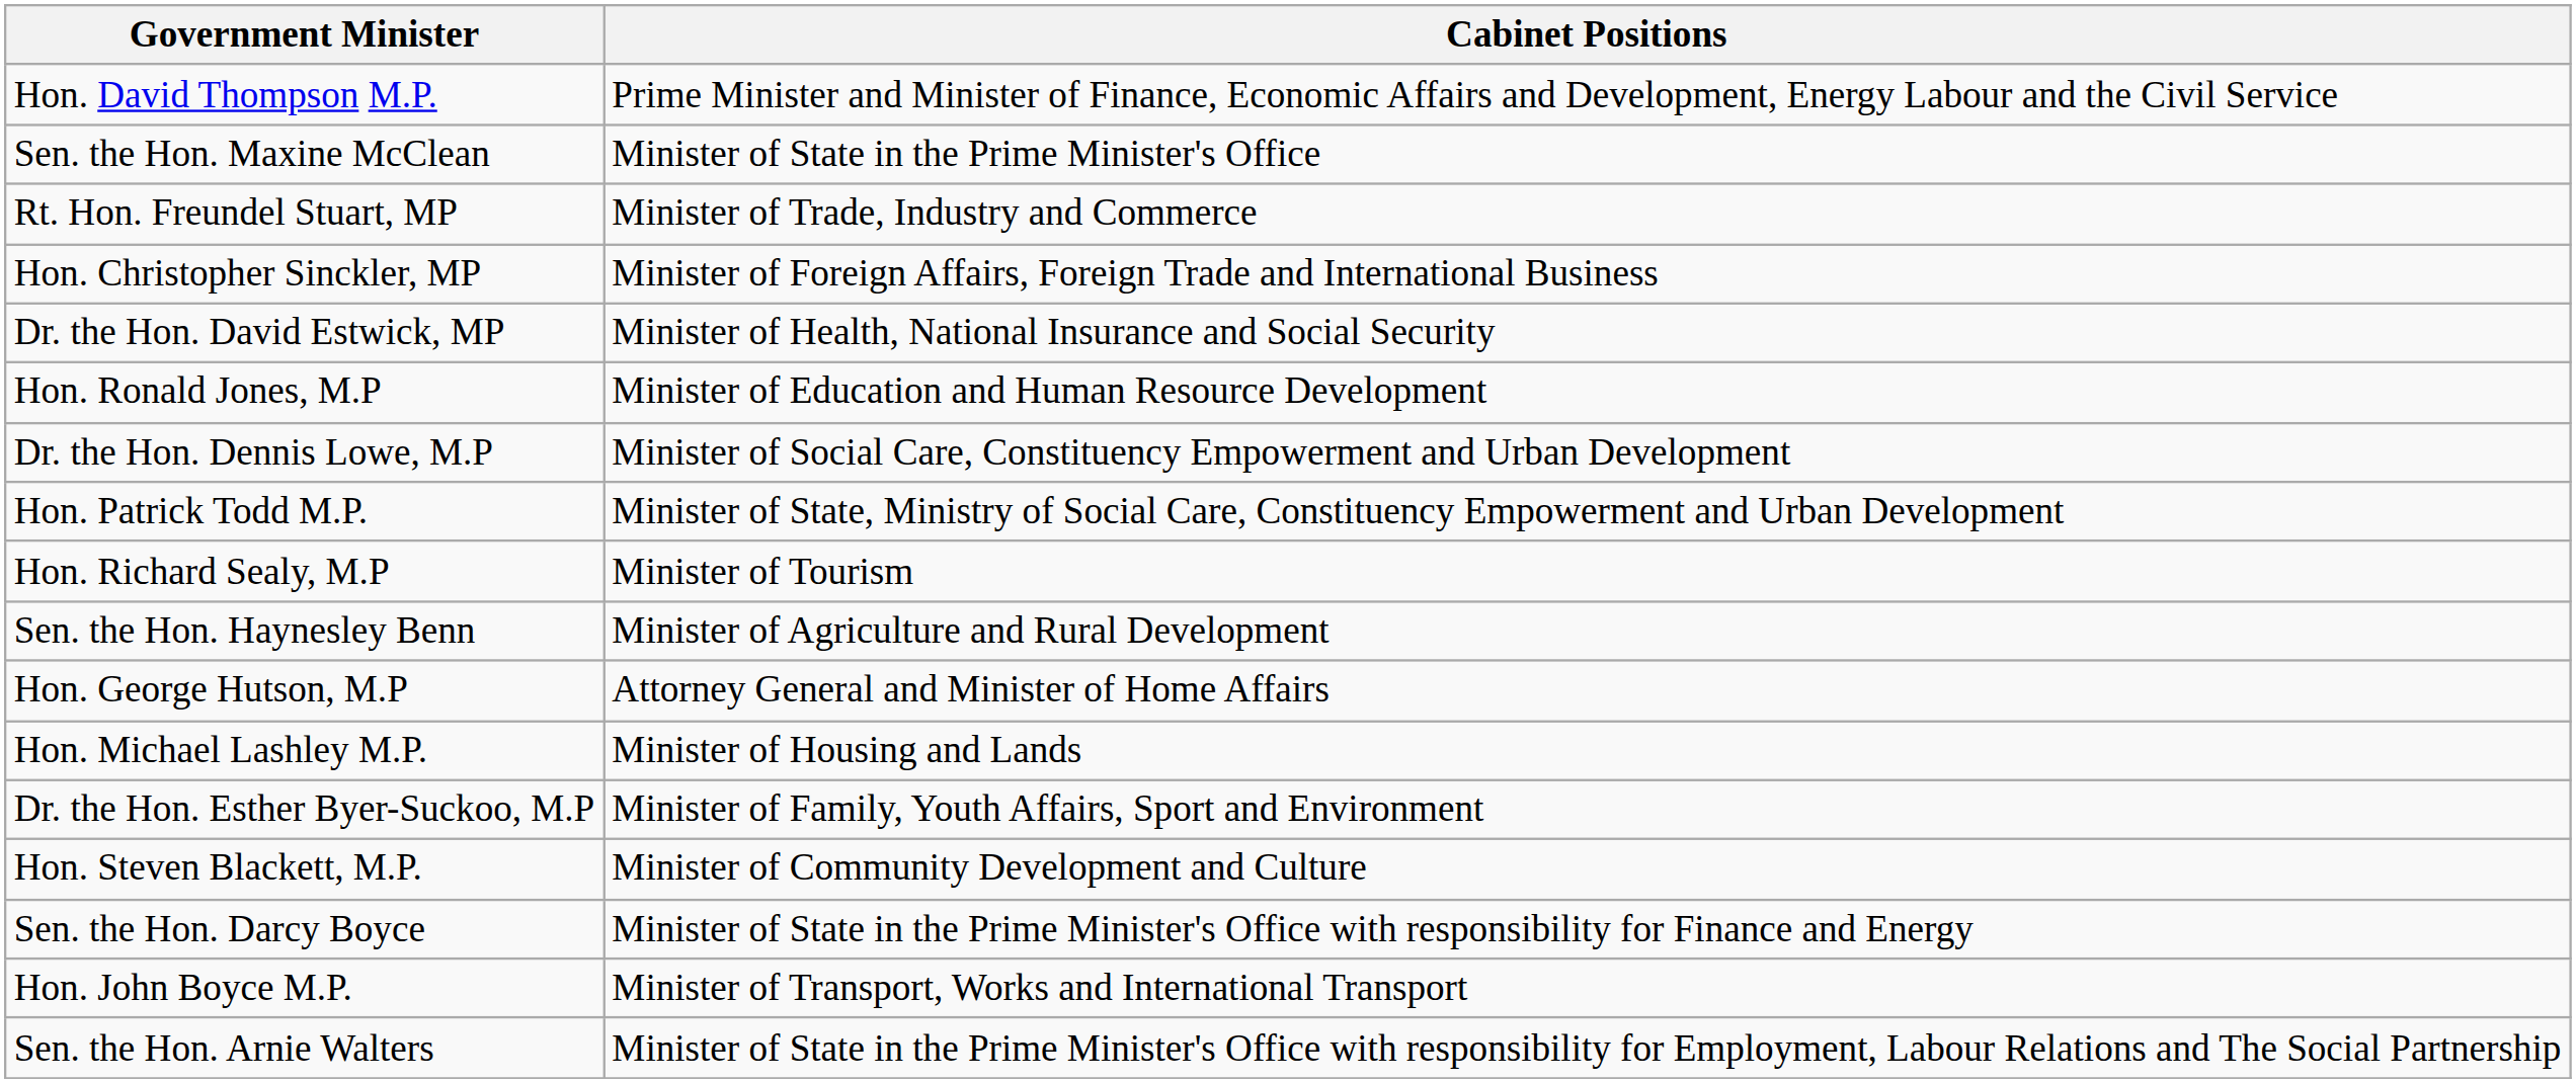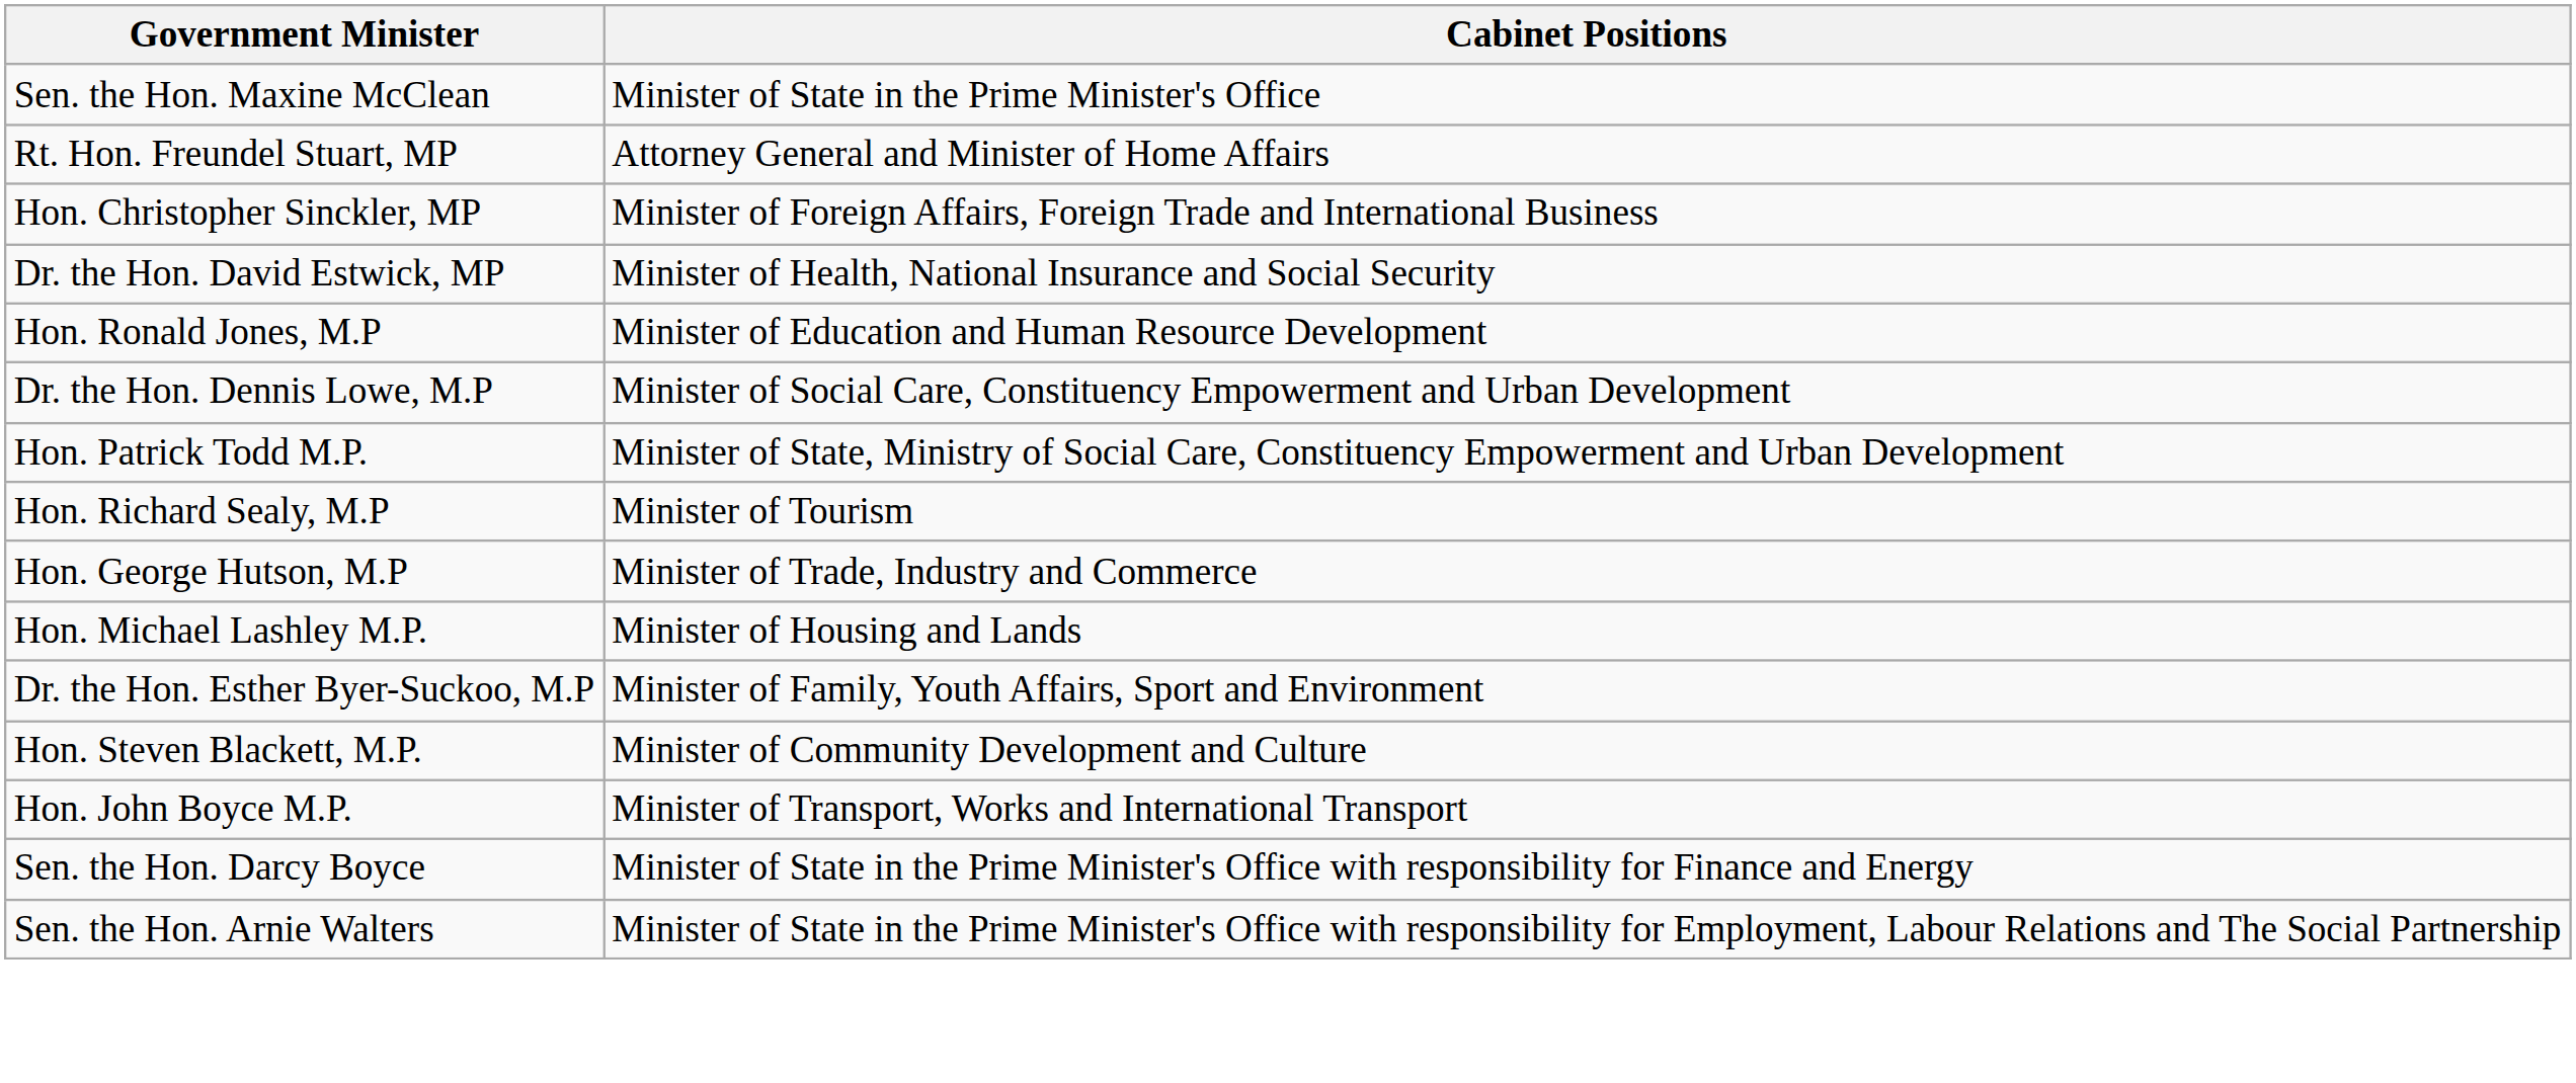- row: Hon. David Thompson M.P. | Prime Minister and Minister of Finance, Economic Affairs and Development, Energy Labour and the Civil Service
Rt. Hon. Freundel Stuart, MP | Cabinet Positions: Minister of Trade, Industry and Commerce -> Attorney General and Minister of Home Affairs
- row: Sen. the Hon. Haynesley Benn | Minister of Agriculture and Rural Development
Hon. George Hutson, M.P | Cabinet Positions: Attorney General and Minister of Home Affairs -> Minister of Trade, Industry and Commerce
rows swapped: Hon. John Boyce M.P. <-> Sen. the Hon. Darcy Boyce
